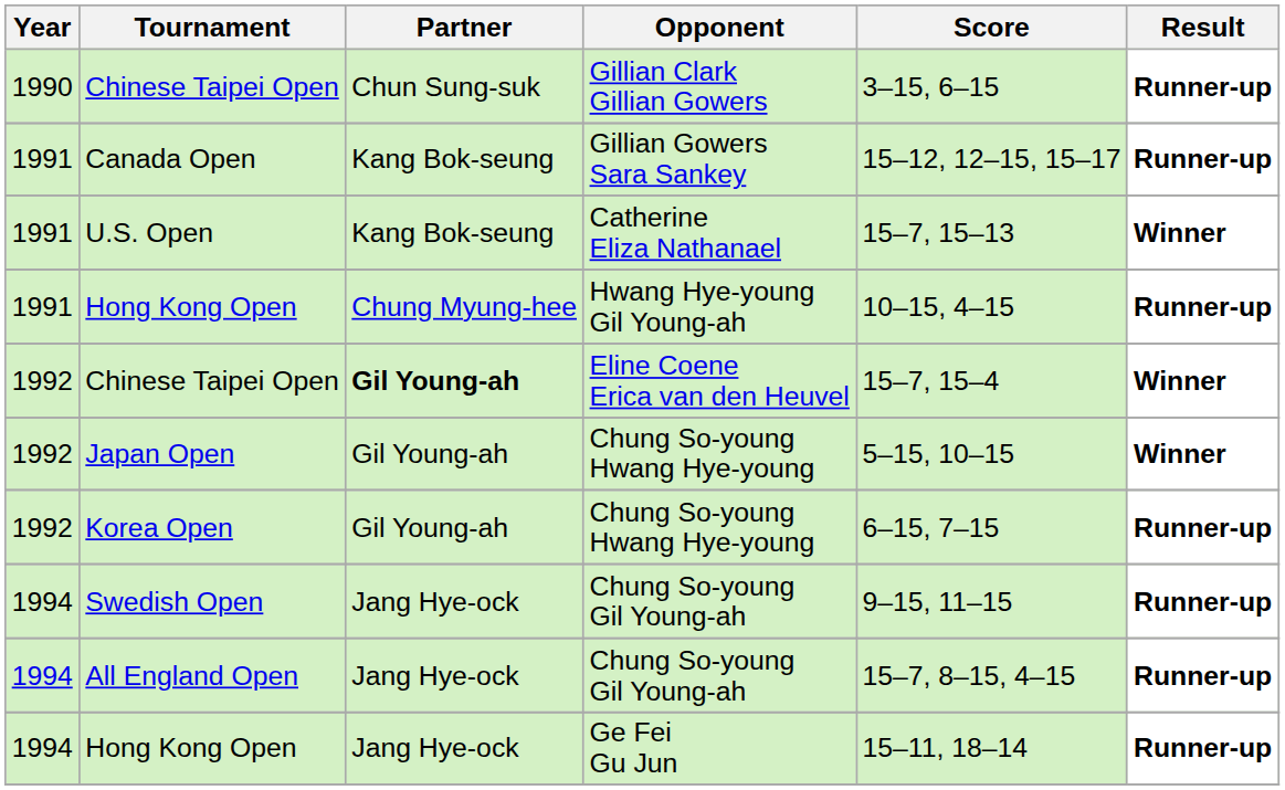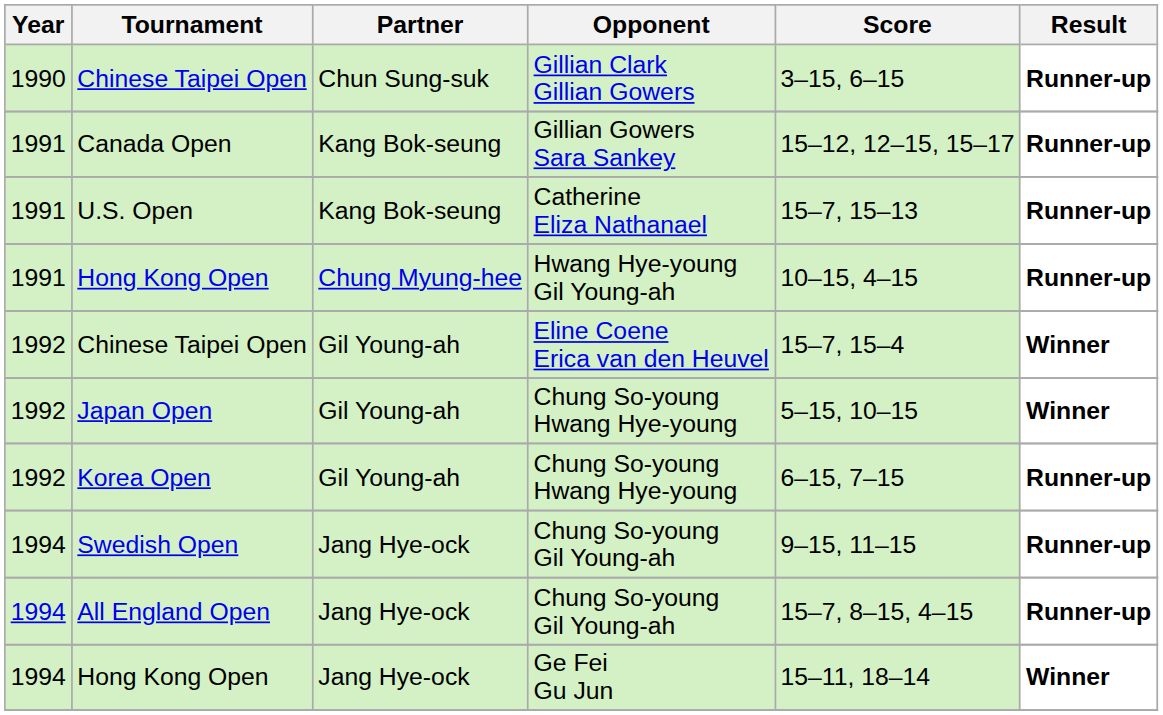U.S. Open | Result: Winner -> Runner-up
Chinese Taipei Open / Eline Coene Erica van den Heuvel | Partner: bold -> normal
Hong Kong Open / Ge Fei Gu Jun | Result: Runner-up -> Winner
